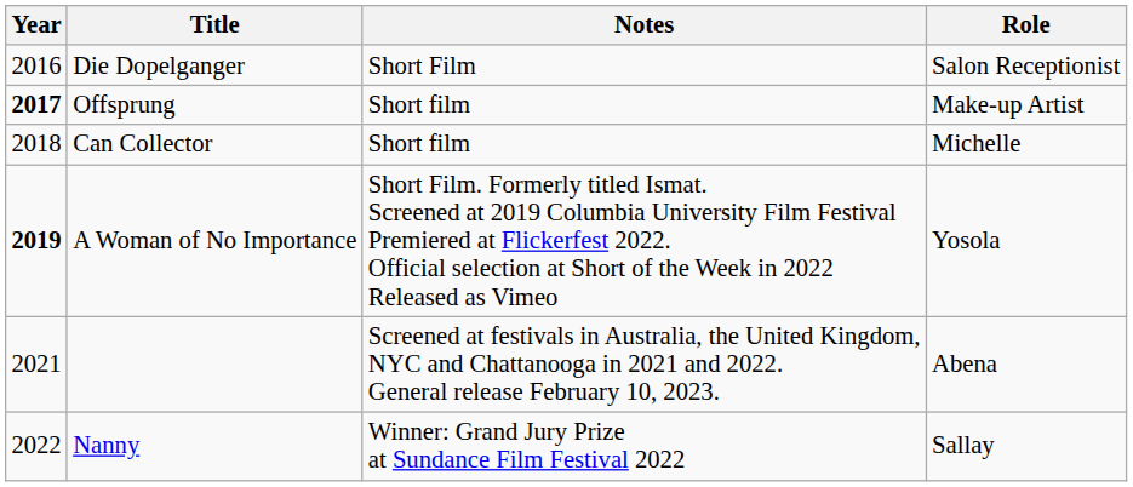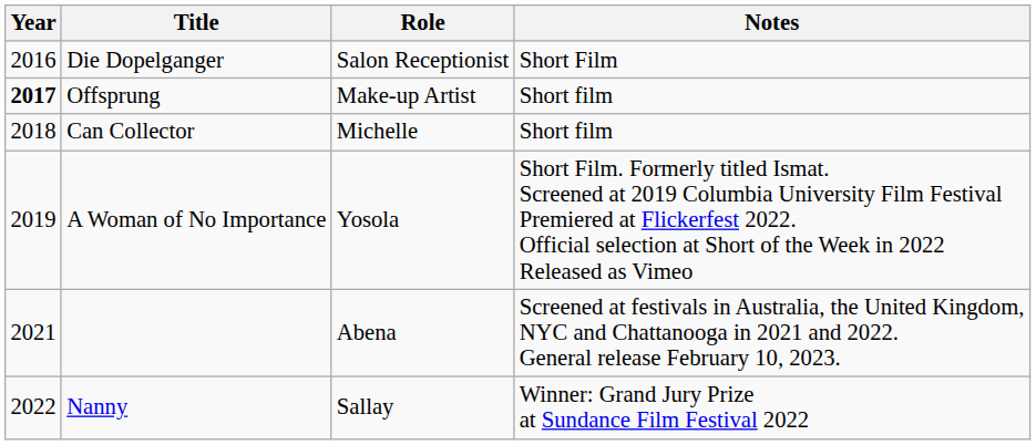columns swapped: Role <-> Notes
A Woman of No Importance | Year: bold -> normal
